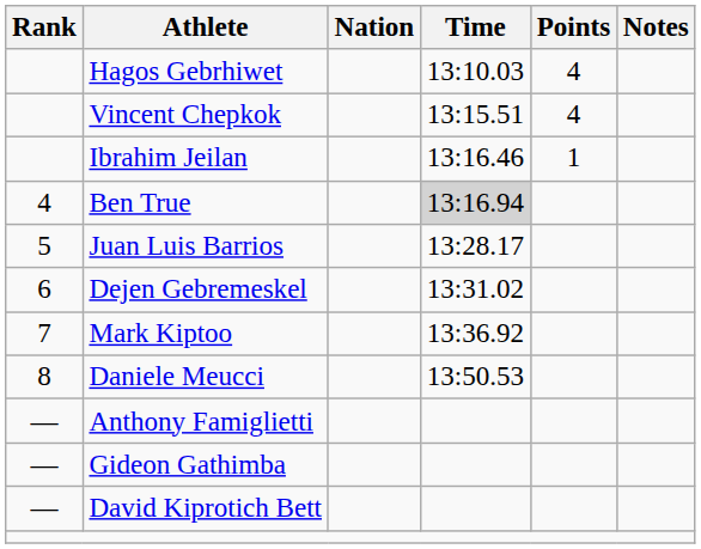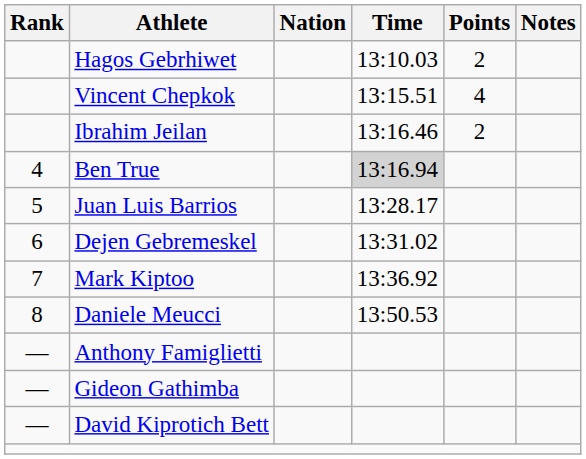Hagos Gebrhiwet | Points: 4 -> 2
Ibrahim Jeilan | Points: 1 -> 2
